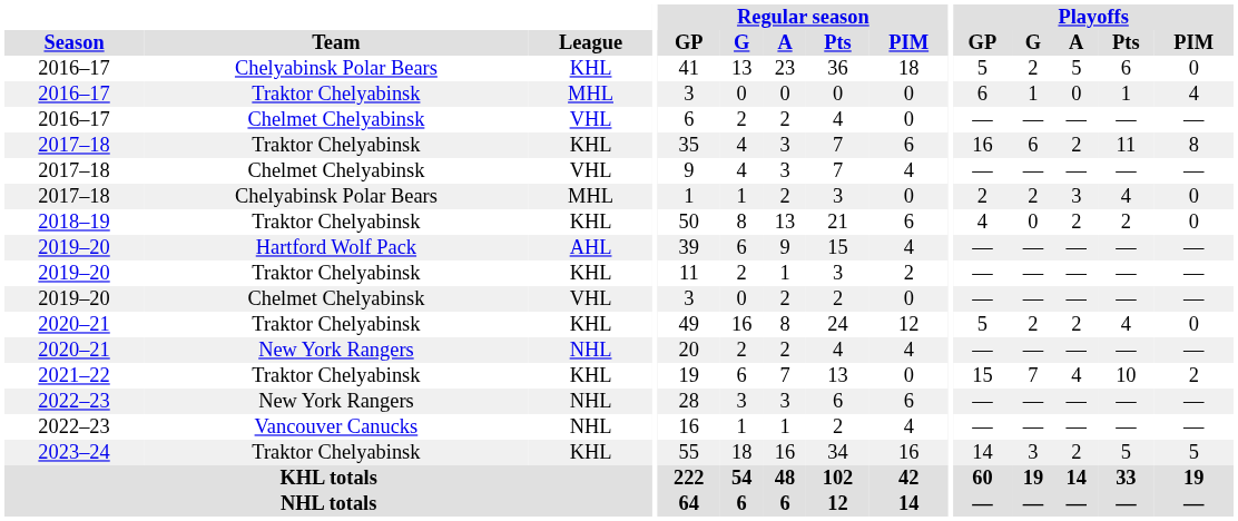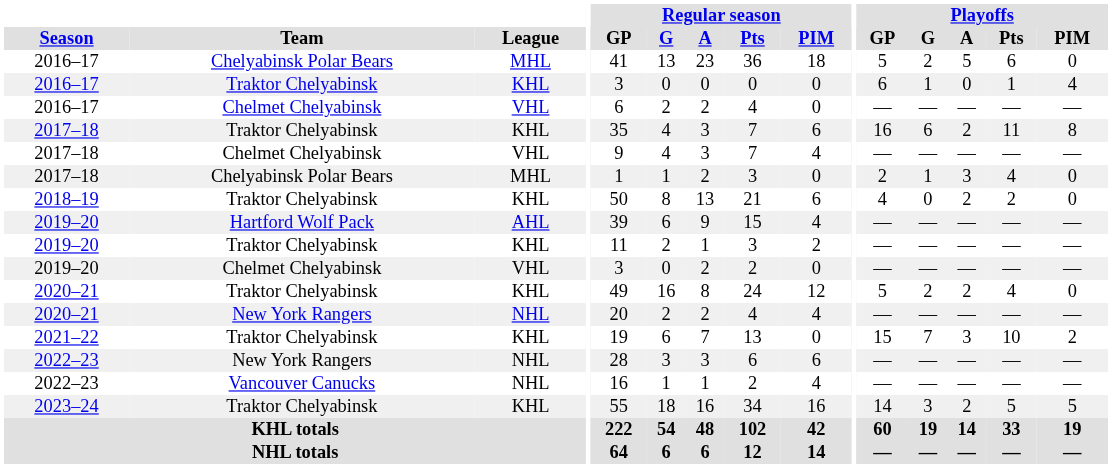2016–17 / Chelyabinsk Polar Bears | League: KHL -> MHL
2016–17 / Traktor Chelyabinsk | League: MHL -> KHL
2017–18 / Chelyabinsk Polar Bears | Playoffs / G: 2 -> 1
2021–22 | Playoffs / A: 4 -> 3
